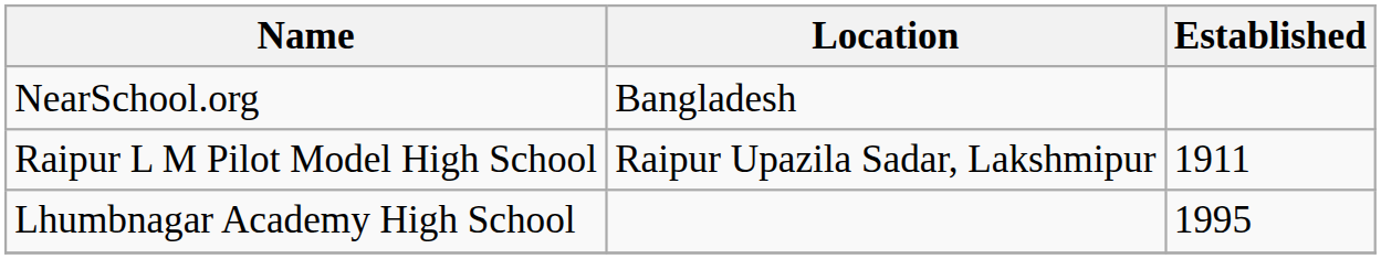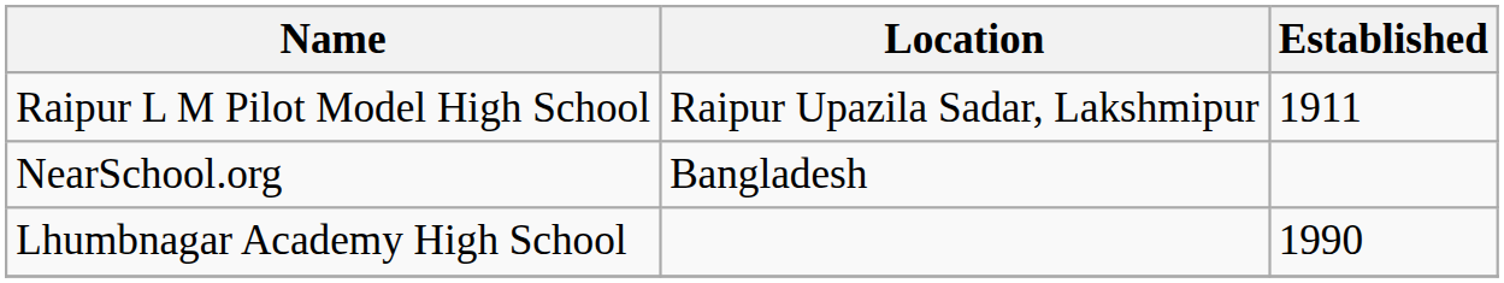rows swapped: NearSchool.org <-> Raipur L M Pilot Model High School
Lhumbnagar Academy High School | Established: 1995 -> 1990
